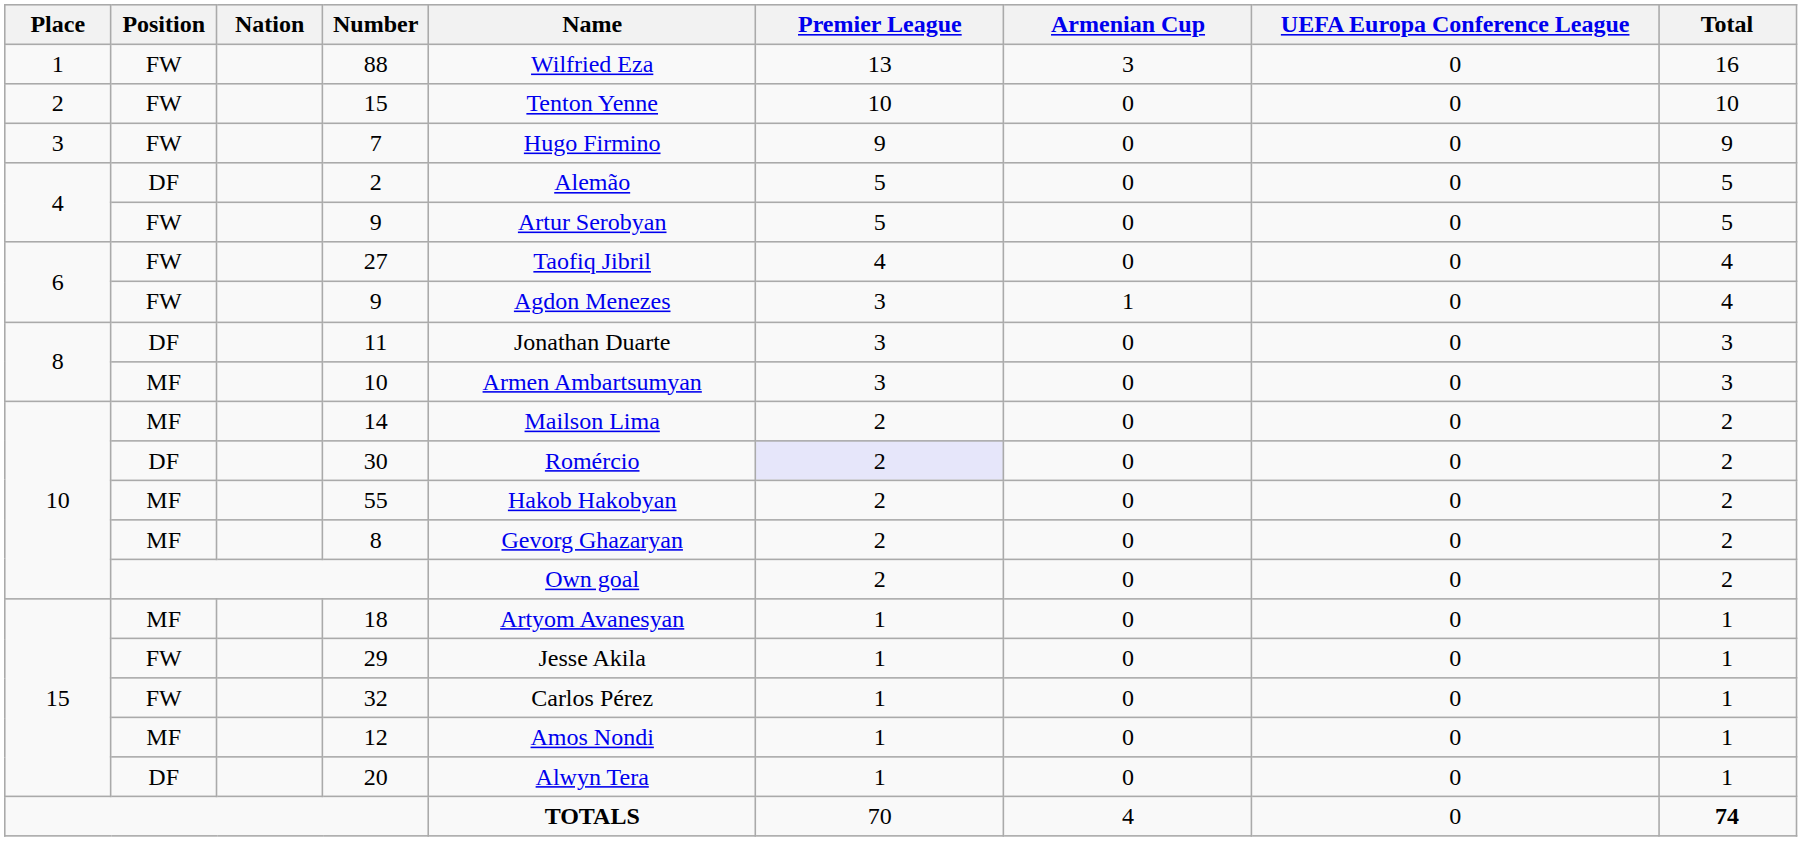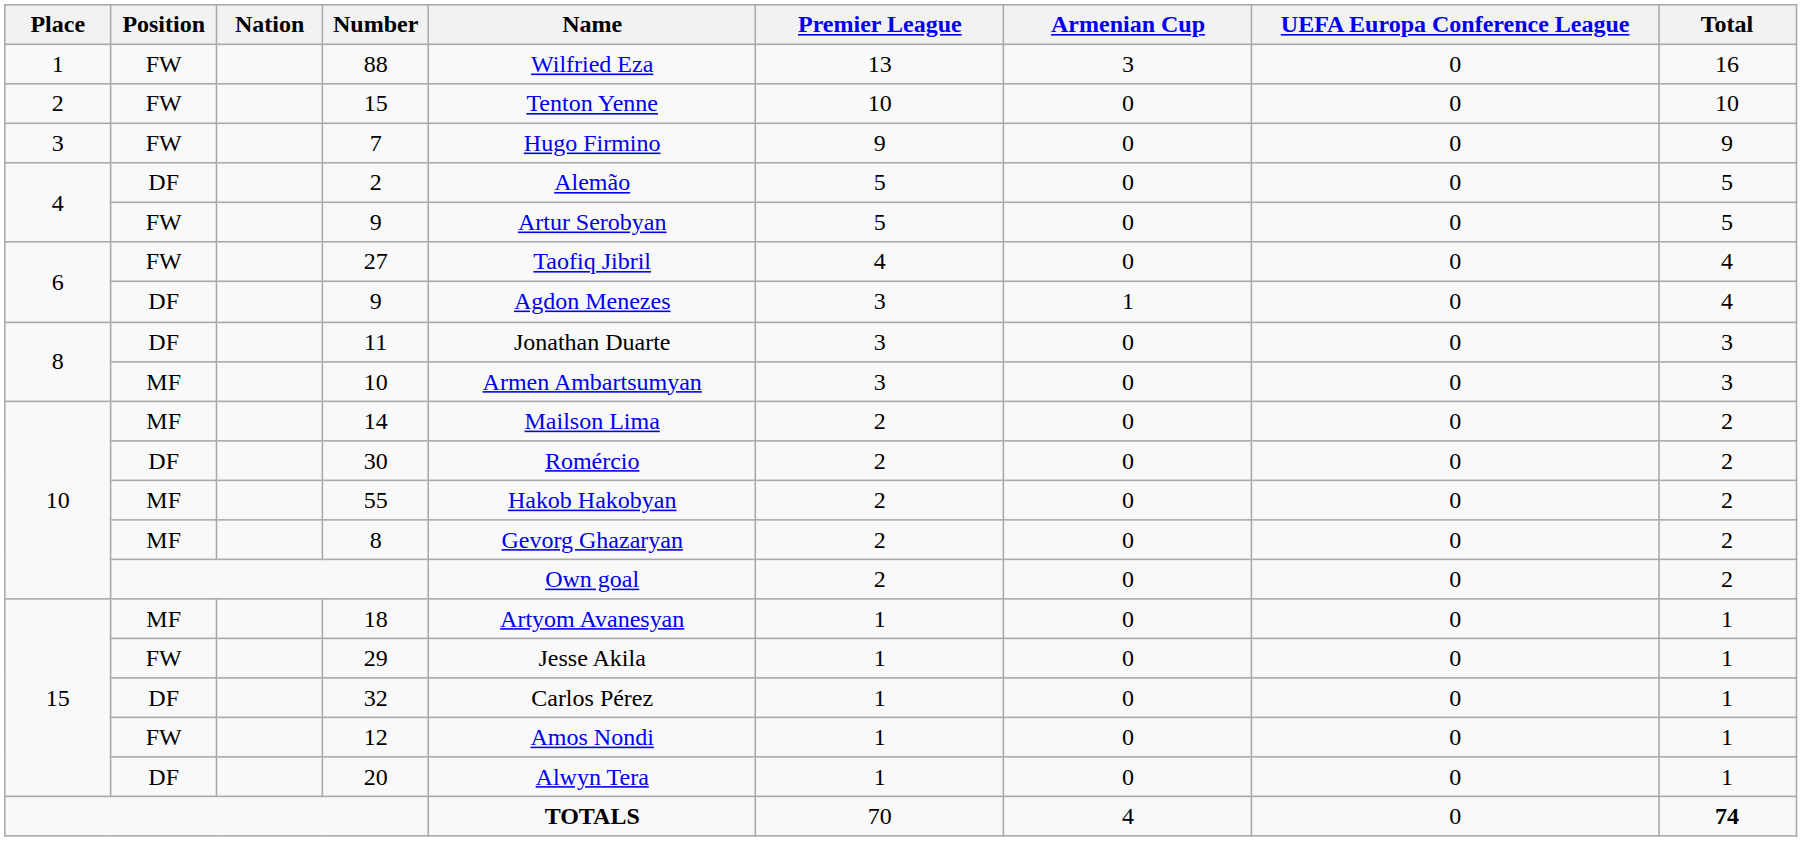6 / 9 | Position: FW -> DF
30 | Premier League: lavender background -> no background
32 | Position: FW -> DF
12 | Position: MF -> FW
